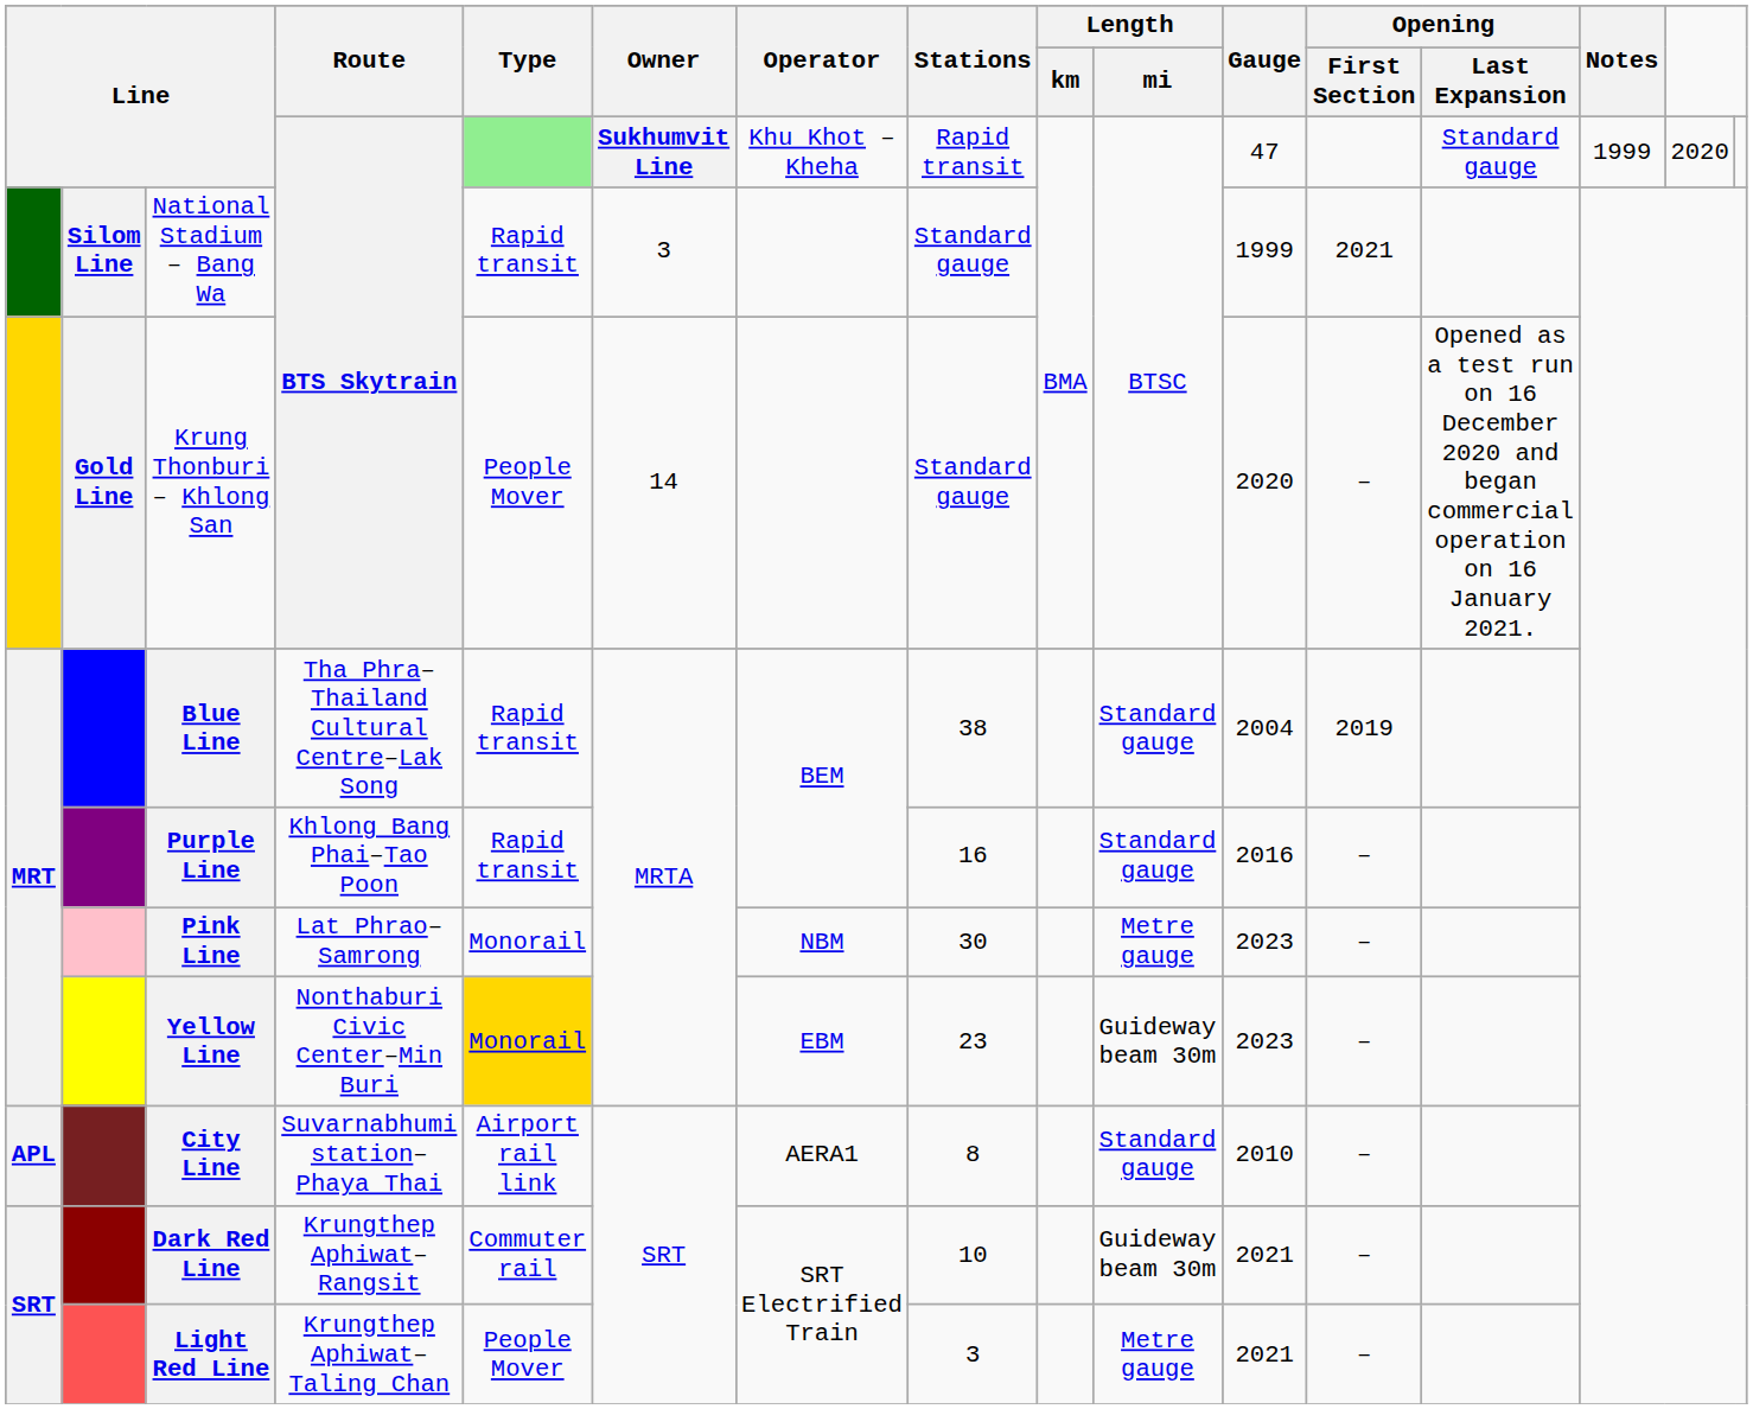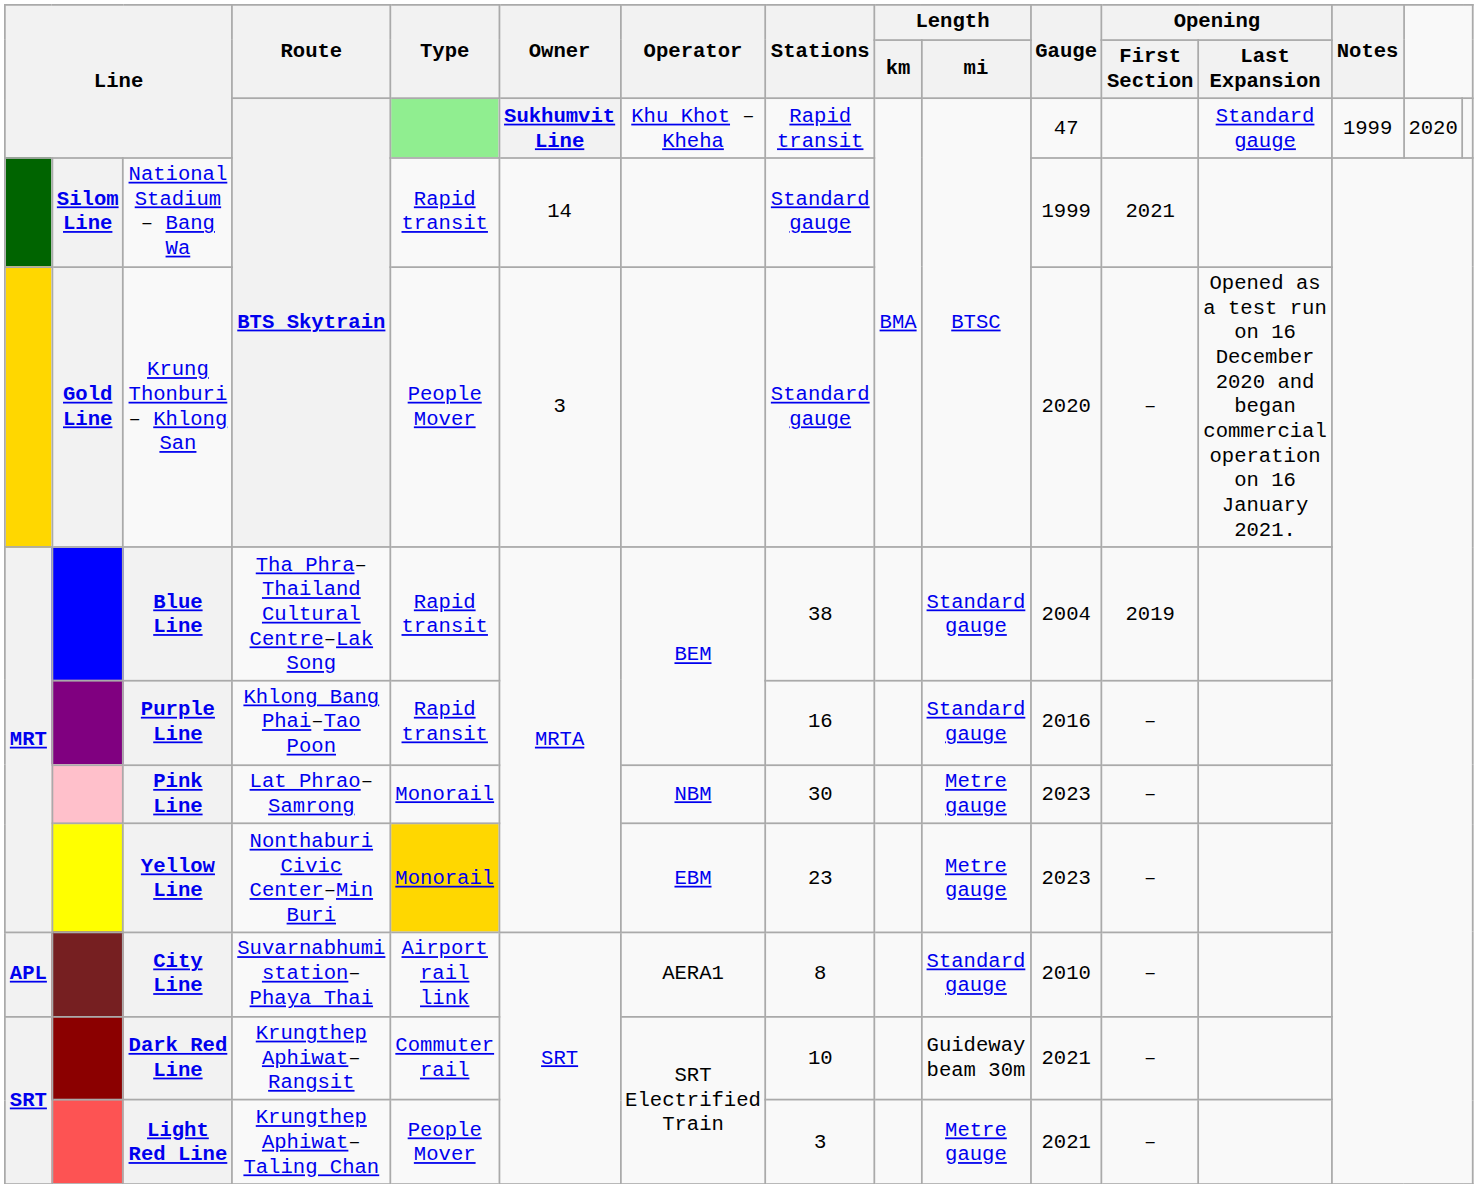National Stadium – Bang Wa | Owner: 3 -> 14
Krung Thonburi – Khlong San | Owner: 14 -> 3
Yellow Line | Length / mi: Guideway beam 30m -> Metre gauge
